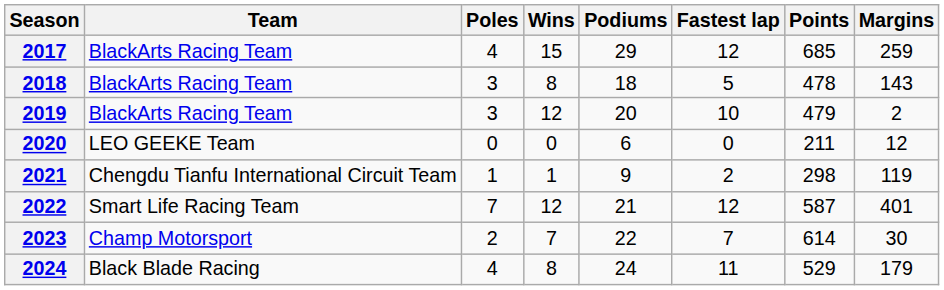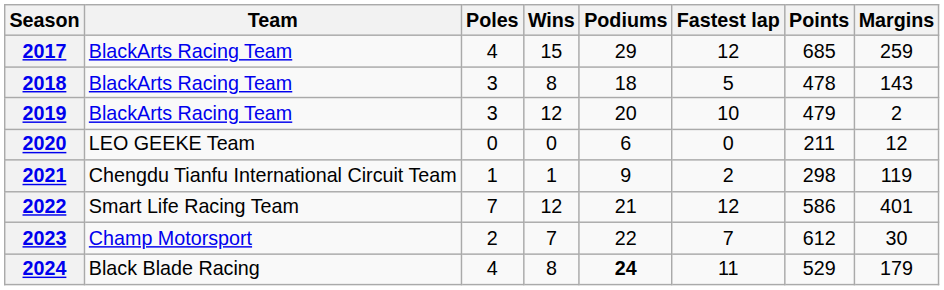2022 | Points: 587 -> 586
2023 | Points: 614 -> 612
2024 | Podiums: normal -> bold
